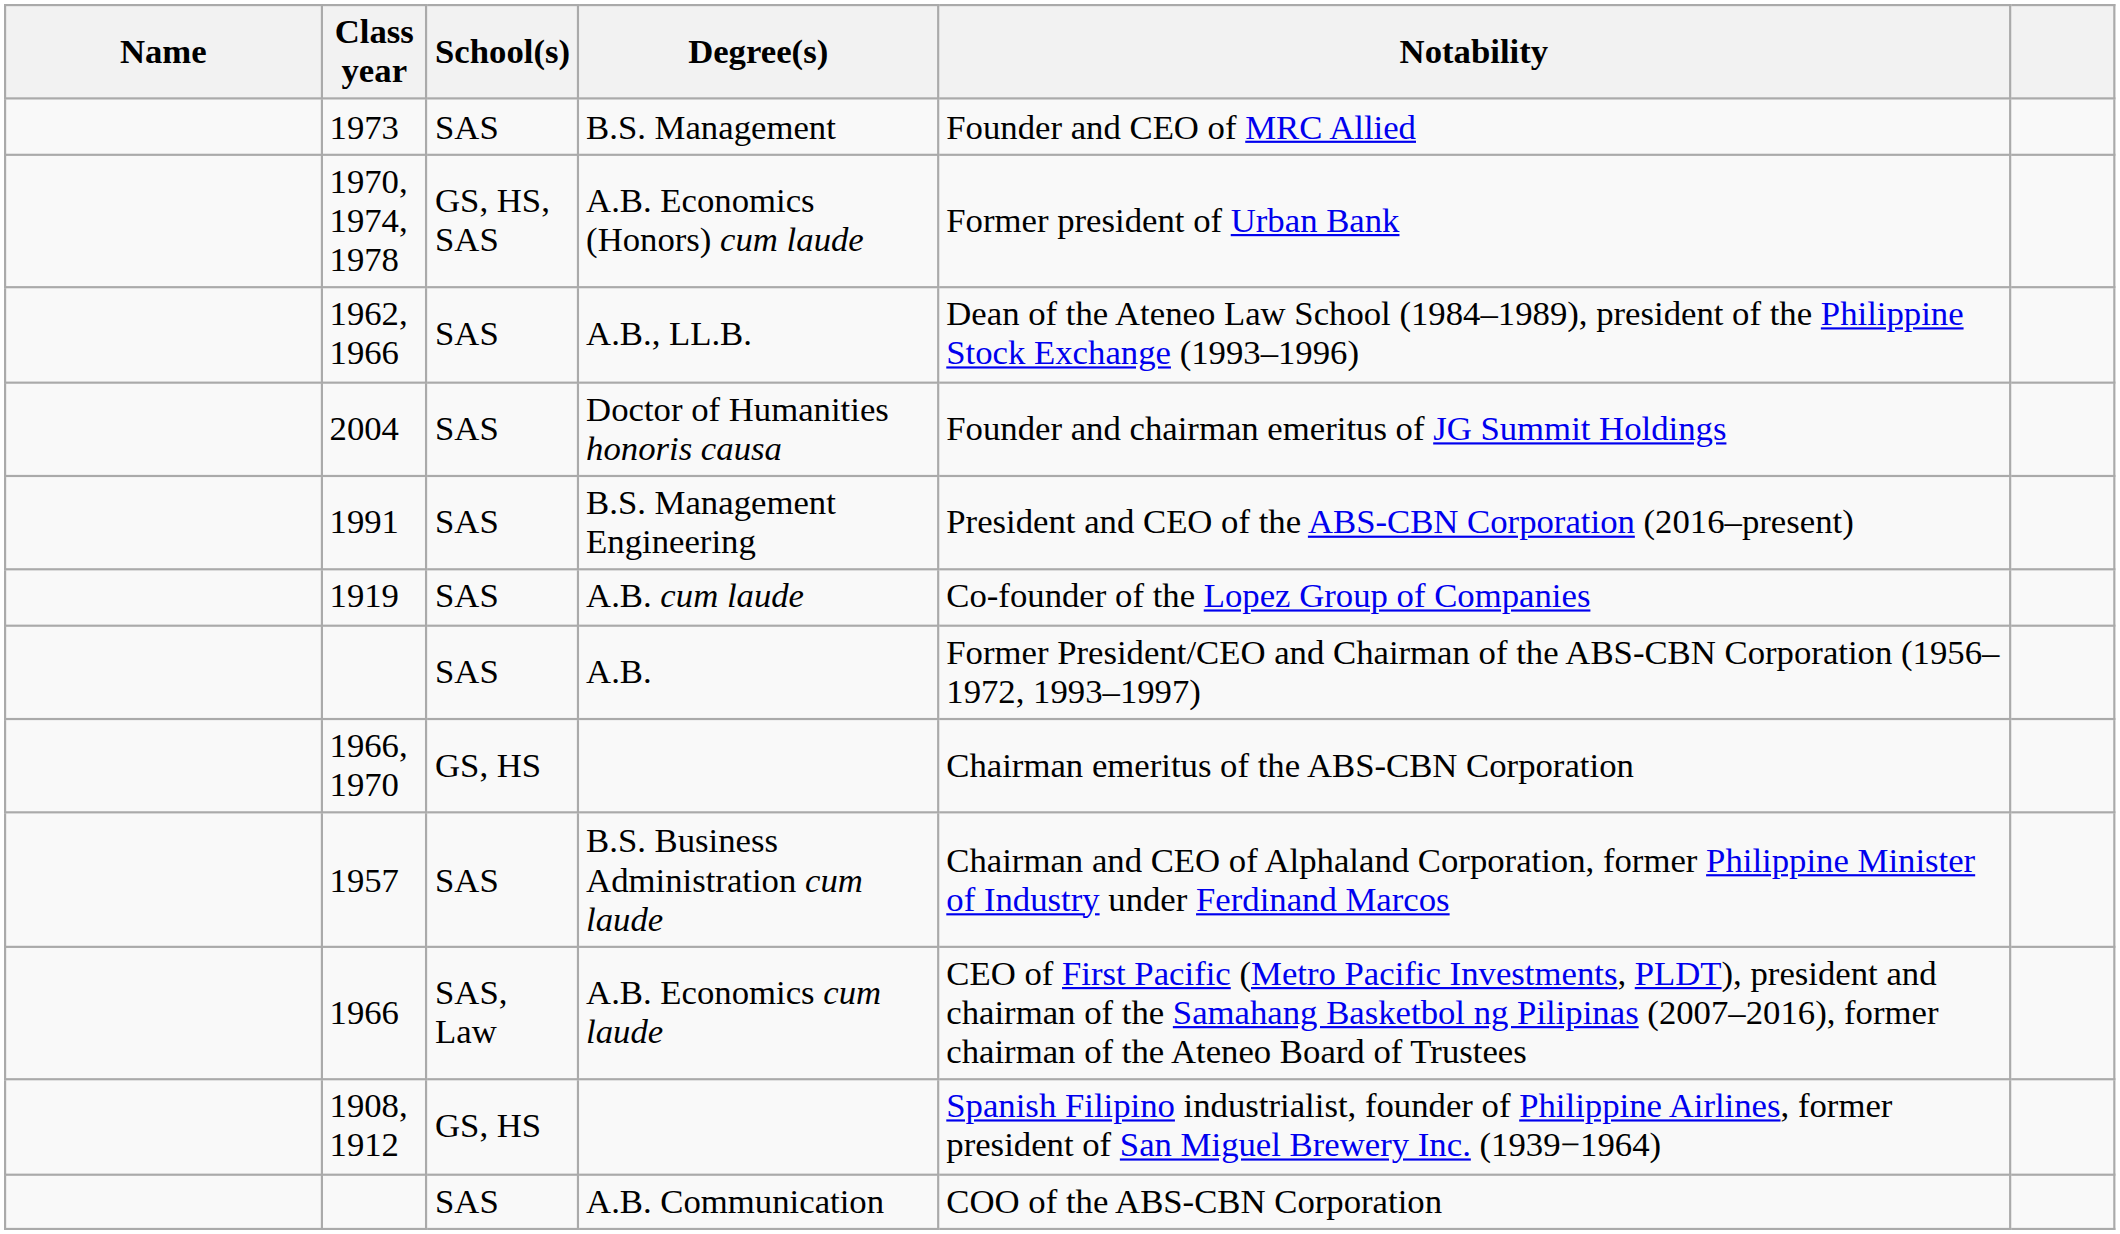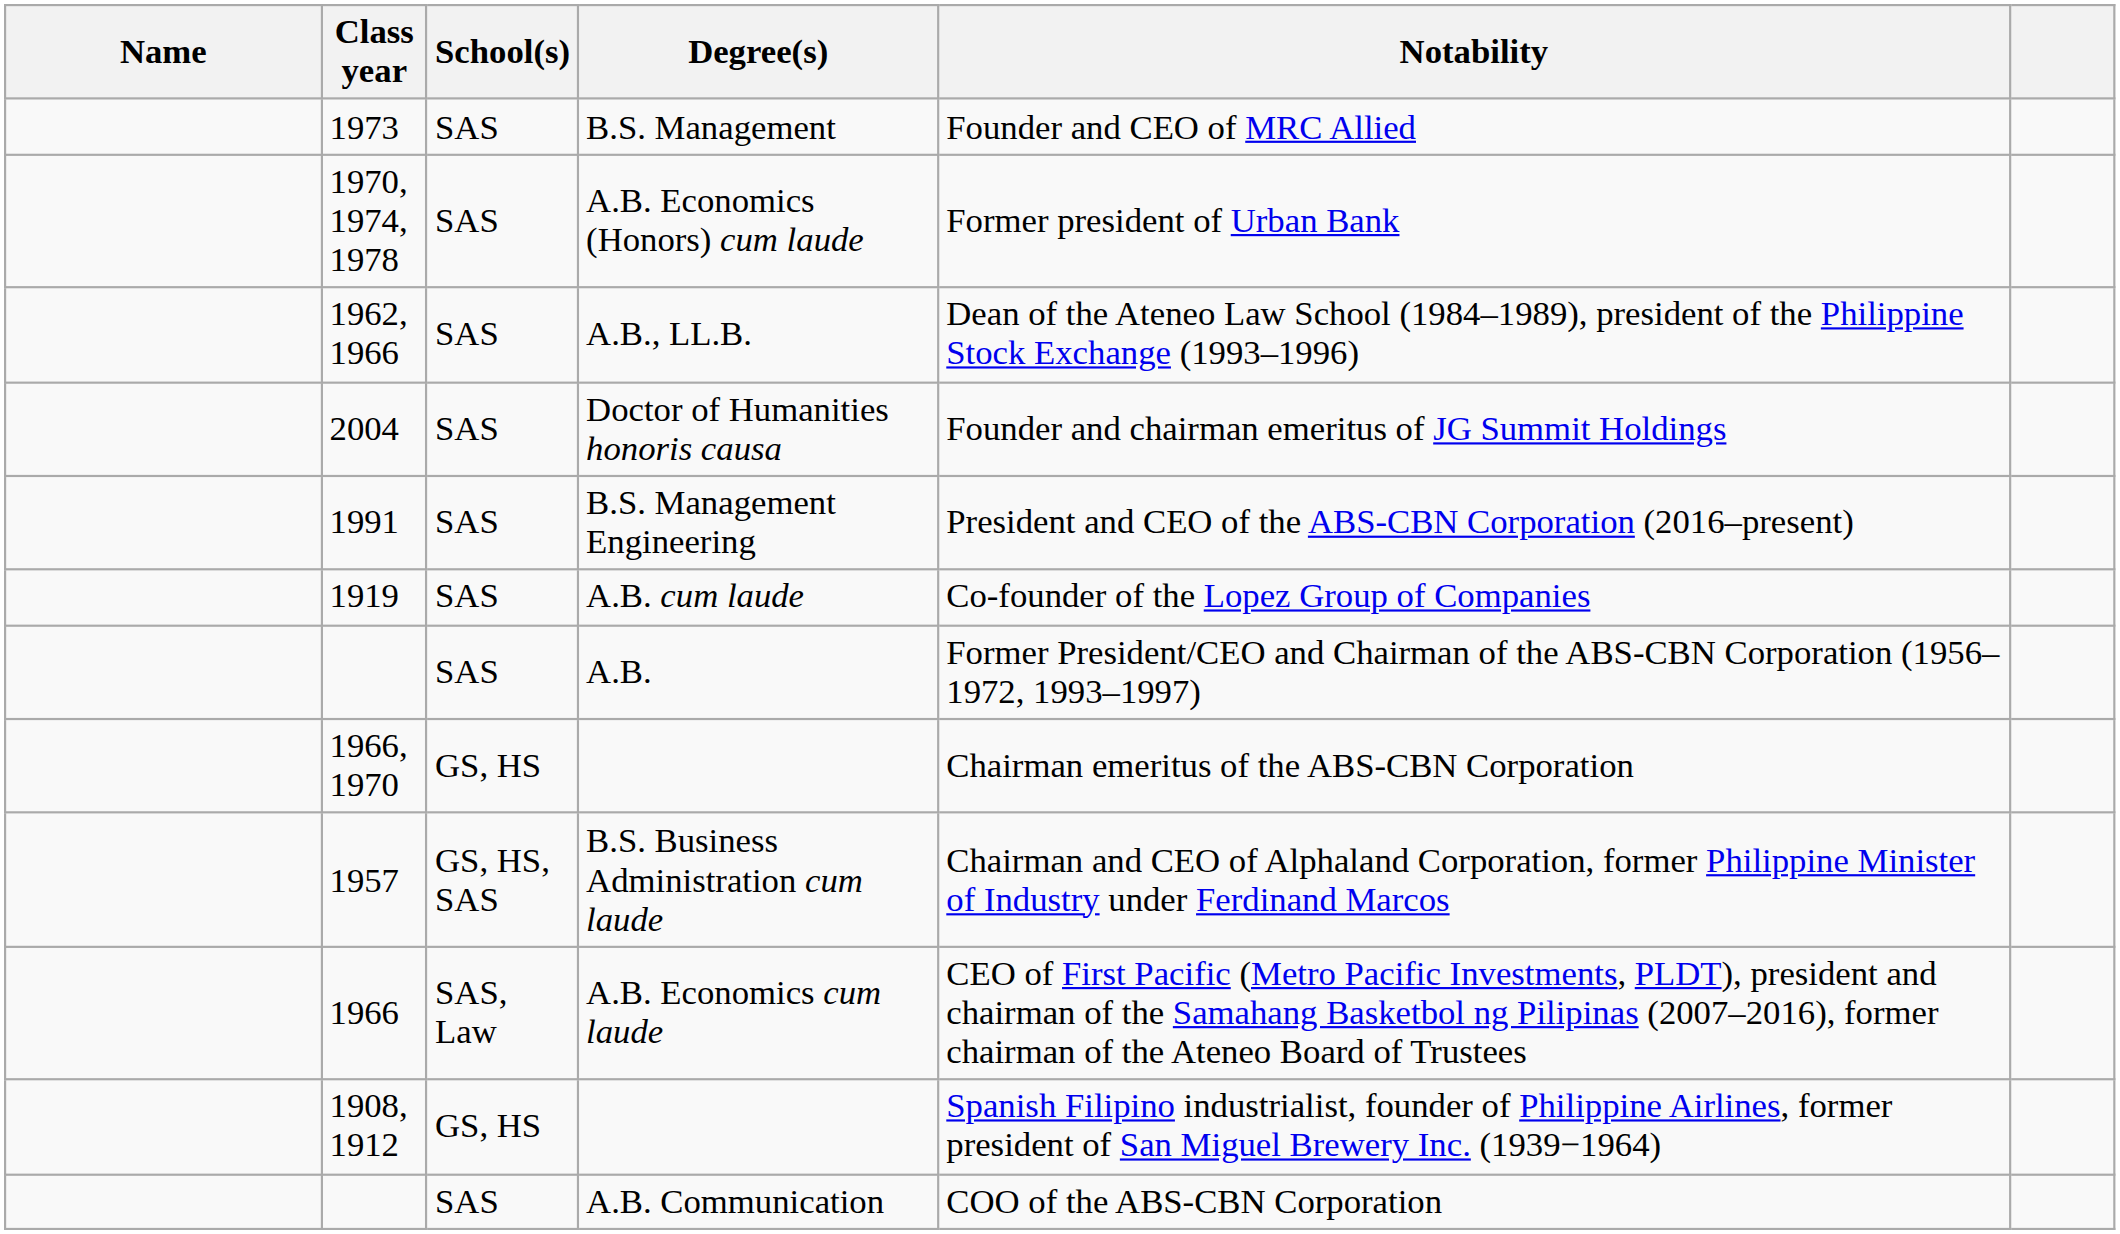A.B. Economics (Honors) cum laude | School(s): GS, HS, SAS -> SAS
B.S. Business Administration cum laude | School(s): SAS -> GS, HS, SAS
